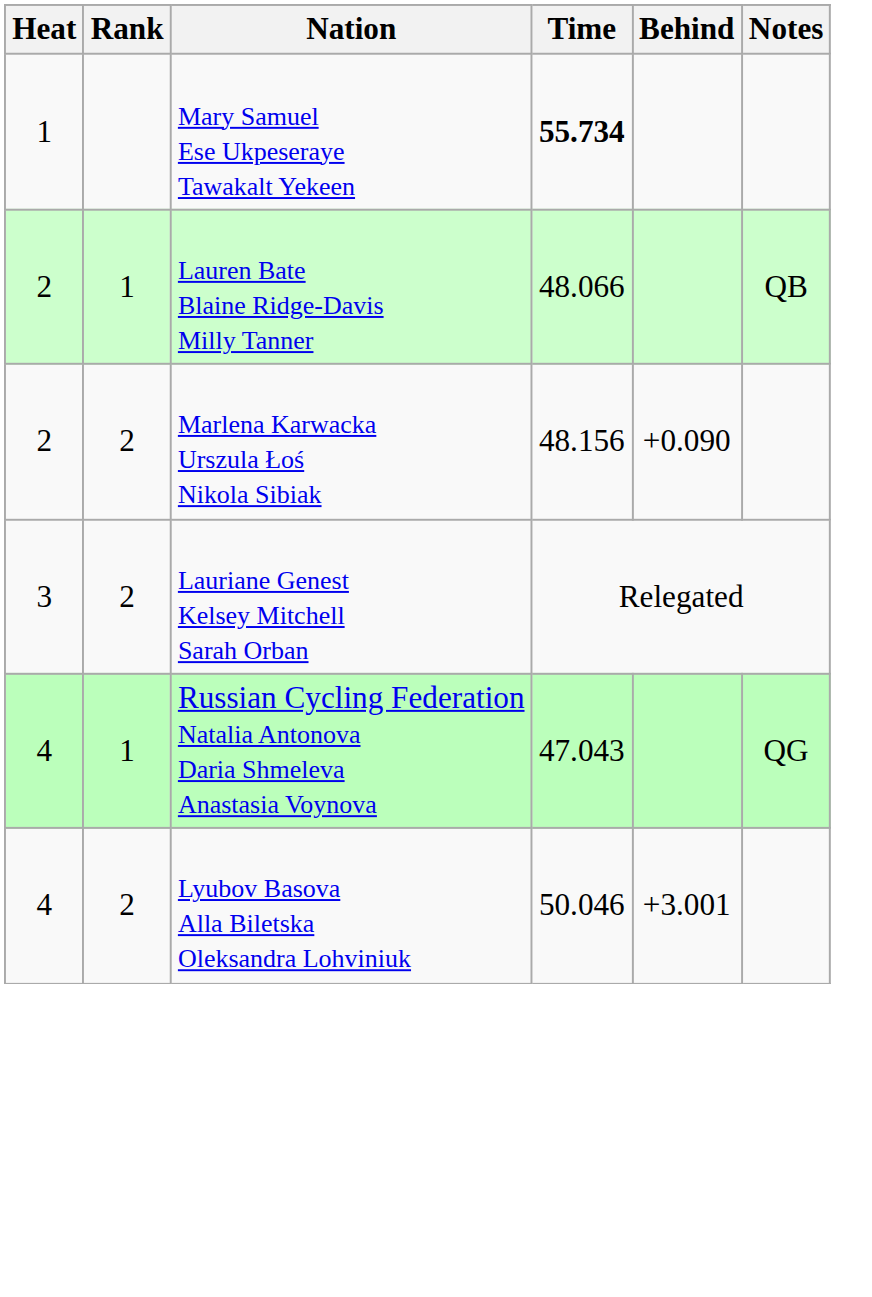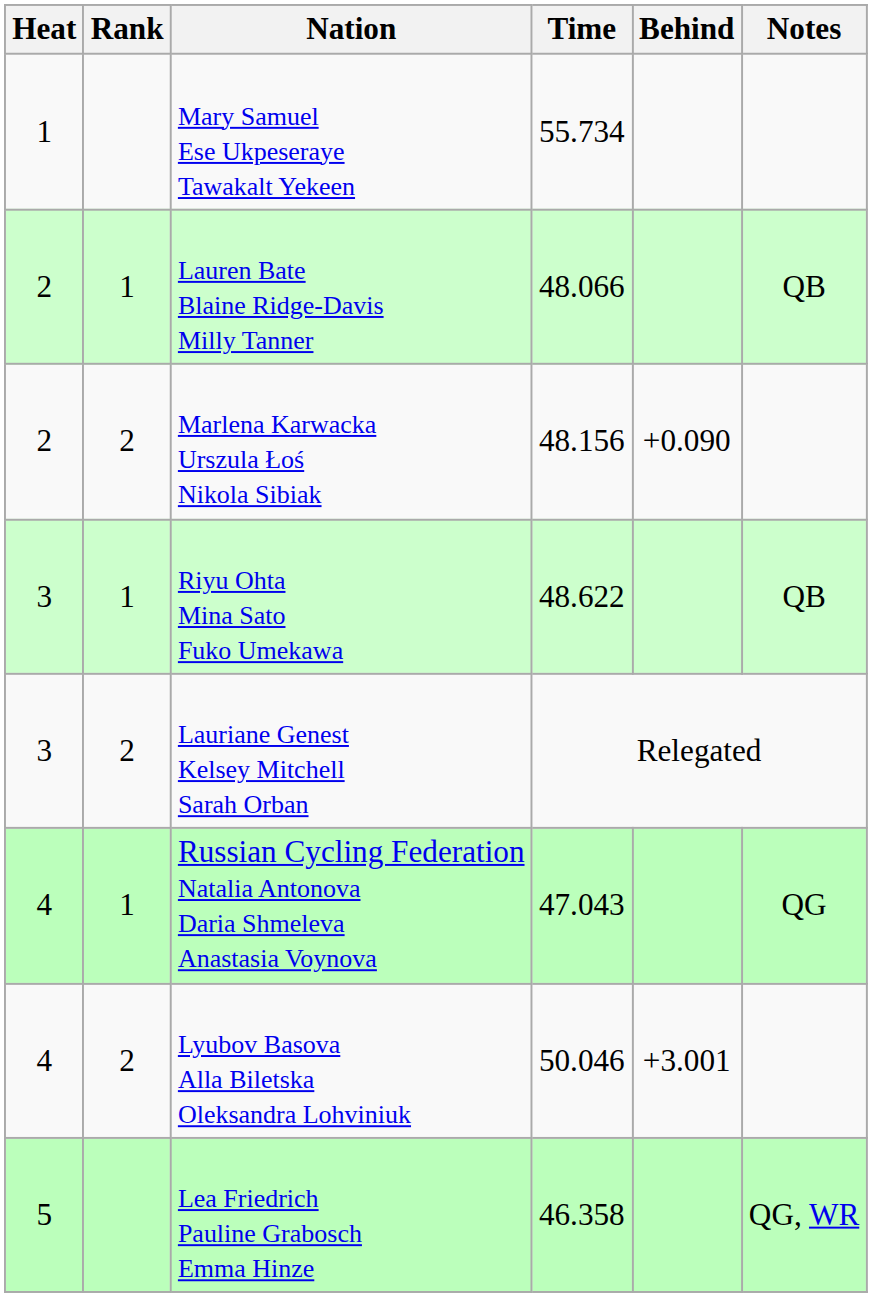Mary Samuel Ese Ukpeseraye Tawakalt Yekeen | Time: bold -> normal
+ row: 3 | 1 | Riyu Ohta Mina Sato Fuko Umekawa | 48.622 | QB
+ row: 5 | Lea Friedrich Pauline Grabosch Emma Hinze | 46.358 | QG, WR
